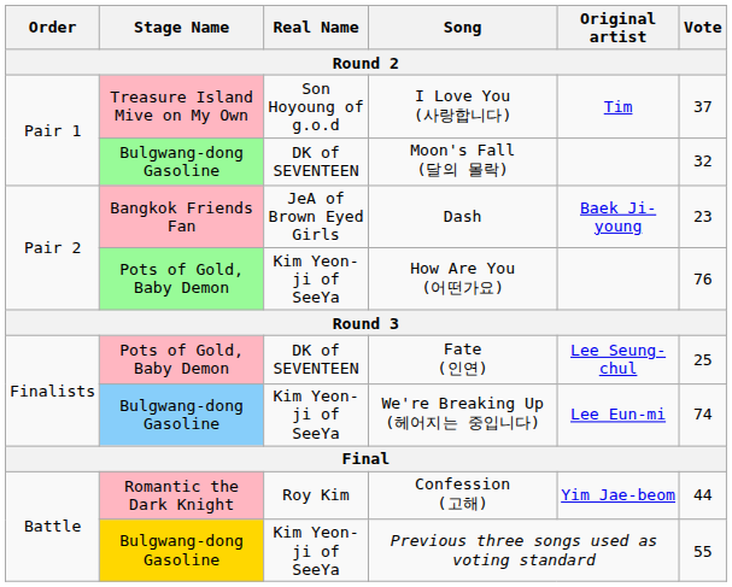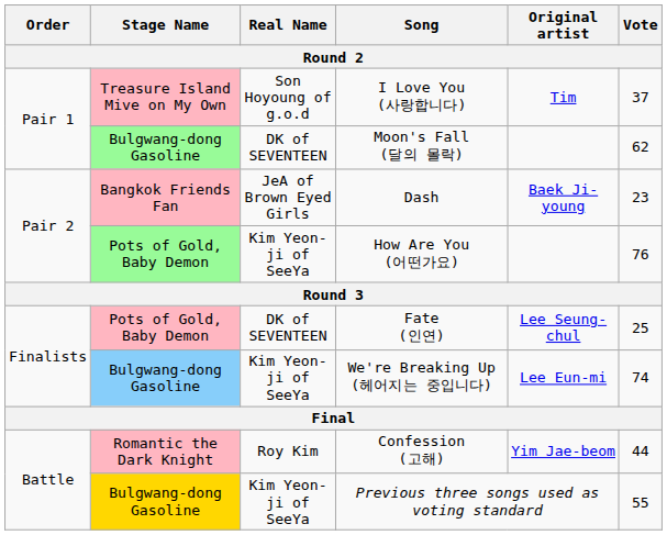Moon's Fall (달의 몰락) | Vote: 32 -> 62
